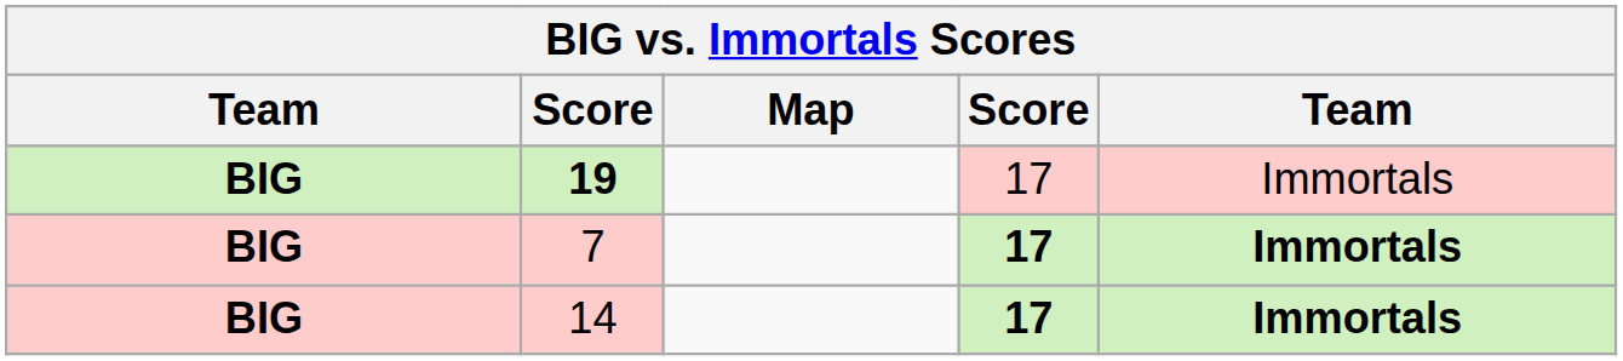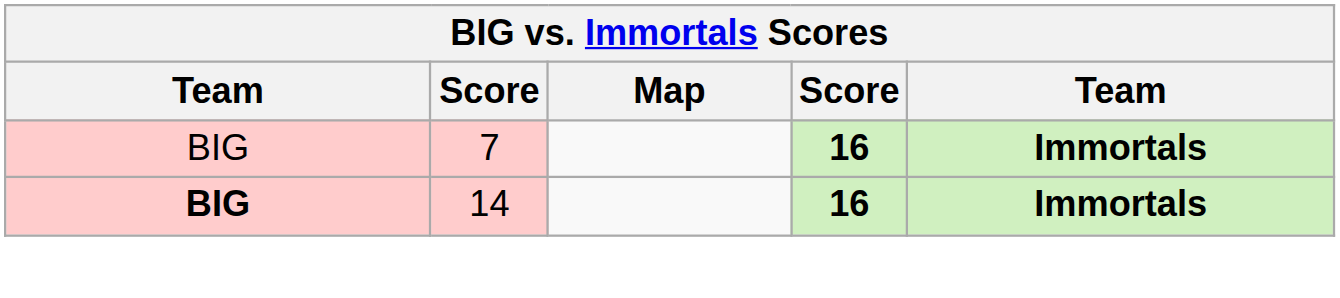- row: BIG | 19 | 17 | Immortals
7 | column 1: bold -> normal
7 | column 4: 17 -> 16
14 | column 4: 17 -> 16
